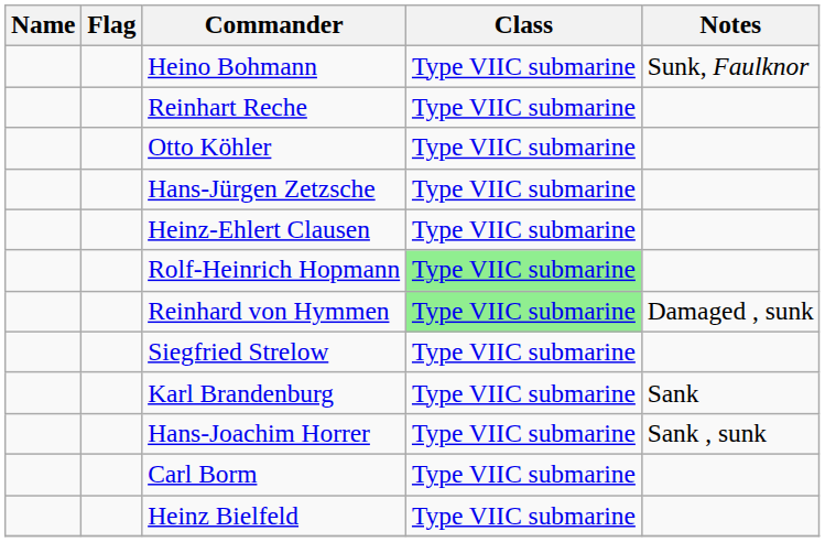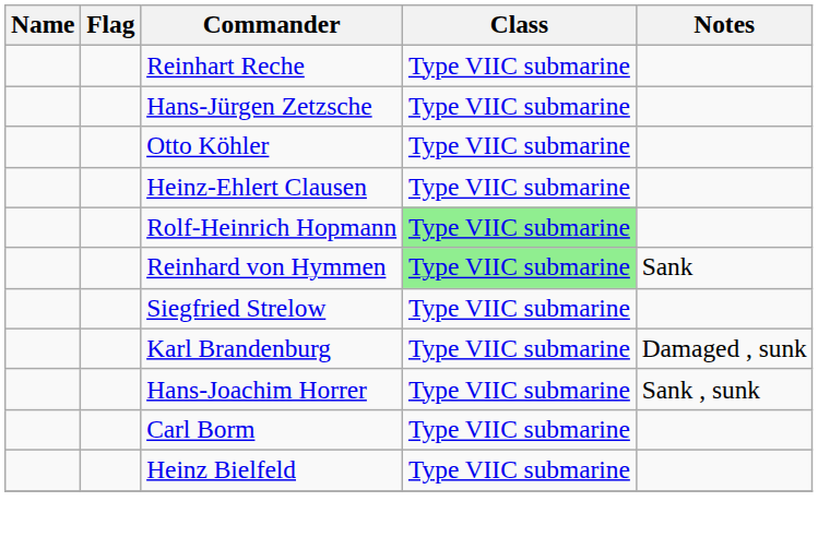- row: Heino Bohmann | Type VIIC submarine | Sunk, Faulknor
rows swapped: Otto Köhler <-> Hans-Jürgen Zetzsche
Reinhard von Hymmen | Notes: Damaged , sunk -> Sank
Karl Brandenburg | Notes: Sank -> Damaged , sunk
